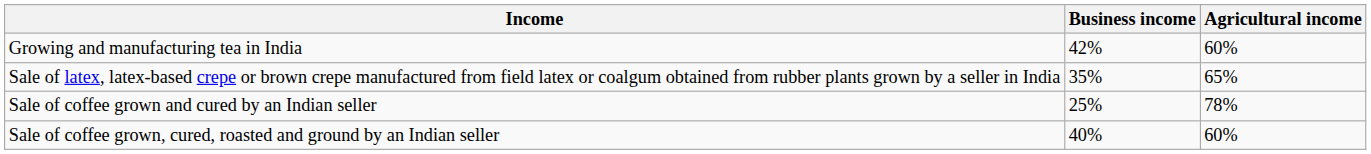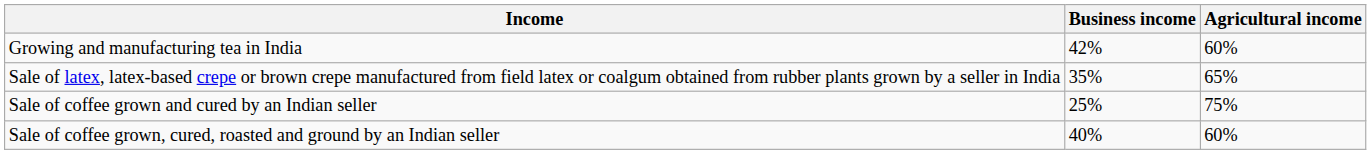Sale of coffee grown and cured by an Indian seller | Agricultural income: 78% -> 75%
